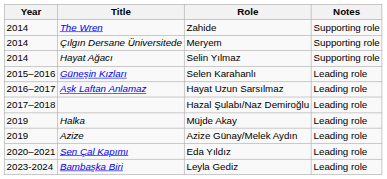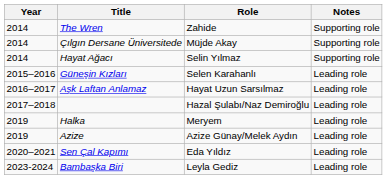Çılgın Dersane Üniversitede | Role: Meryem -> Müjde Akay
Halka | Role: Müjde Akay -> Meryem
